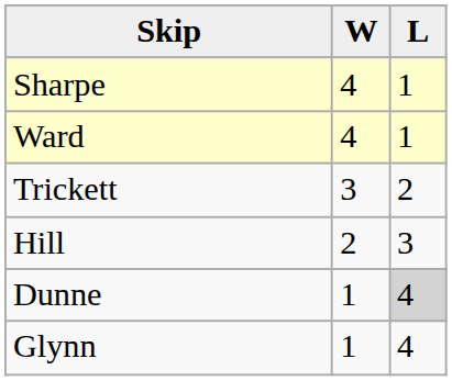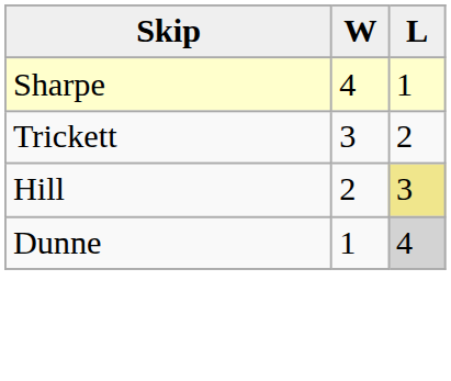- row: Ward | 4 | 1
Hill | L: no background -> khaki background
- row: Glynn | 1 | 4
